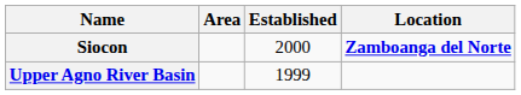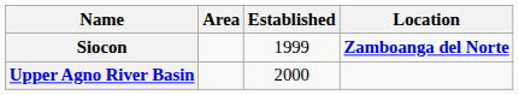Siocon | Established: 2000 -> 1999
Upper Agno River Basin | Established: 1999 -> 2000
